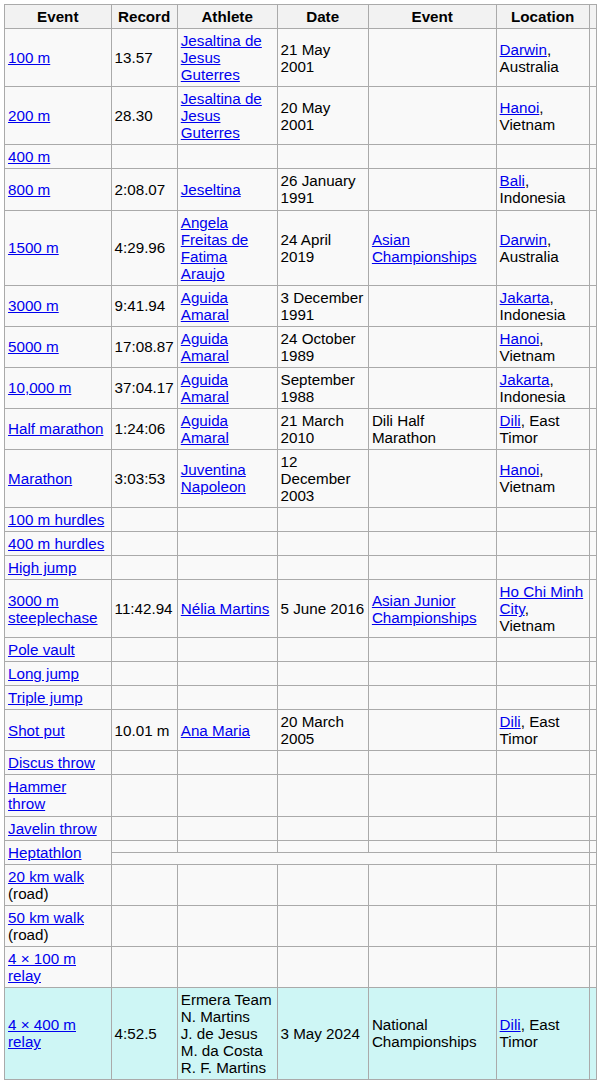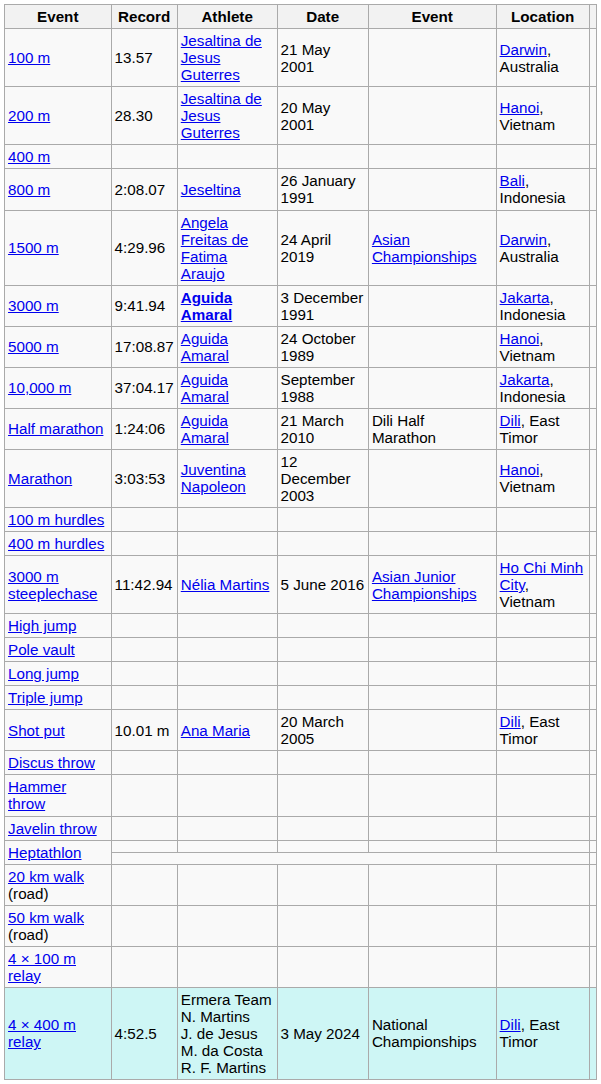3000 m | Athlete: normal -> bold
rows swapped: 3000 m steeplechase <-> High jump
